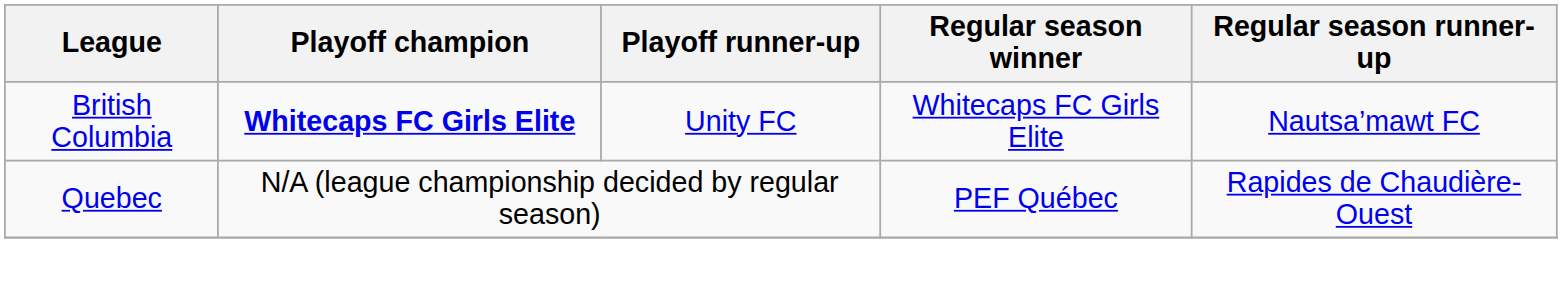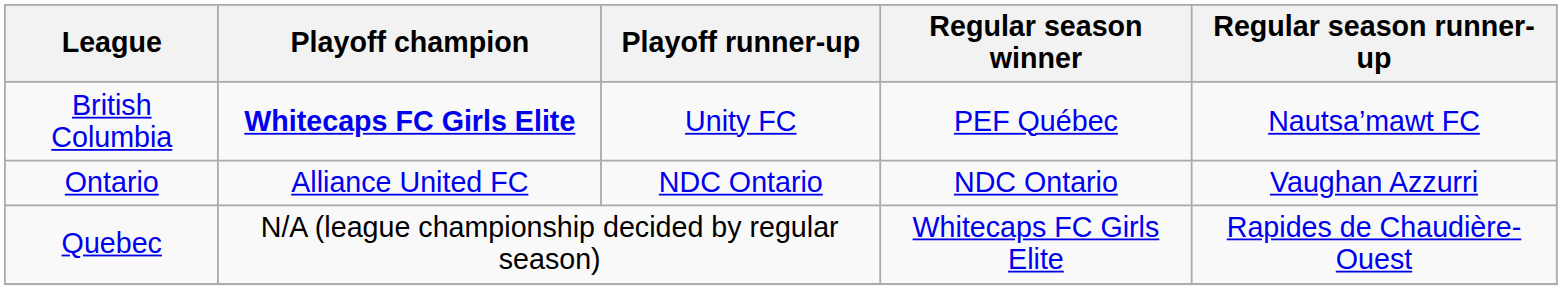British Columbia | Regular season winner: Whitecaps FC Girls Elite -> PEF Québec
+ row: Ontario | Alliance United FC | NDC Ontario | NDC Ontario | Vaughan Azzurri
Quebec | Regular season winner: PEF Québec -> Whitecaps FC Girls Elite
